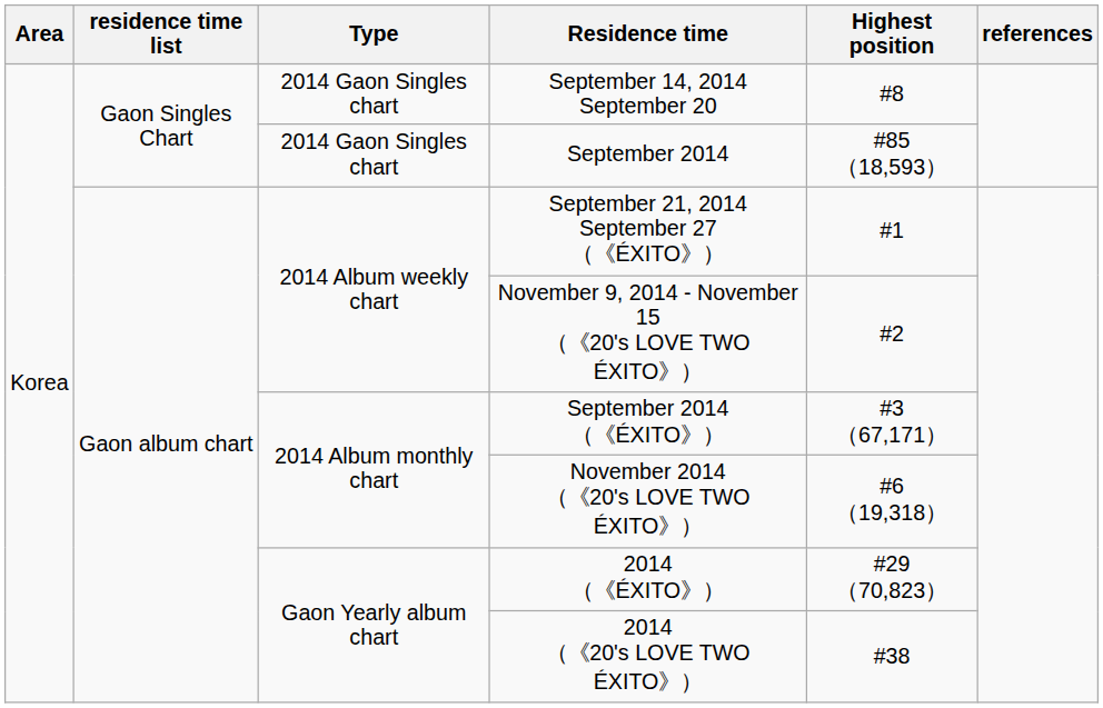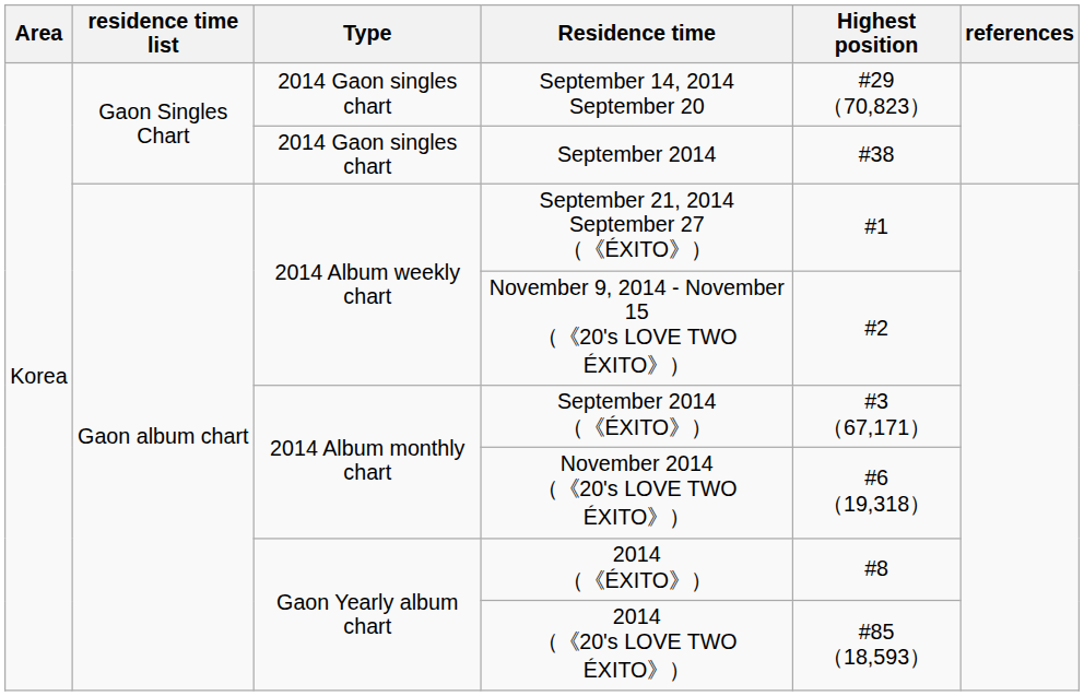September 14, 2014 September 20 | Type: 2014 Gaon Singles chart -> 2014 Gaon singles chart
September 14, 2014 September 20 | Highest position: #8 -> #29 （70,823）
September 2014 | Type: 2014 Gaon Singles chart -> 2014 Gaon singles chart
September 2014 | Highest position: #85 （18,593） -> #38
2014 （《ÉXITO》） | Highest position: #29 （70,823） -> #8
2014 （《20's LOVE TWO ÉXITO》） | Highest position: #38 -> #85 （18,593）
